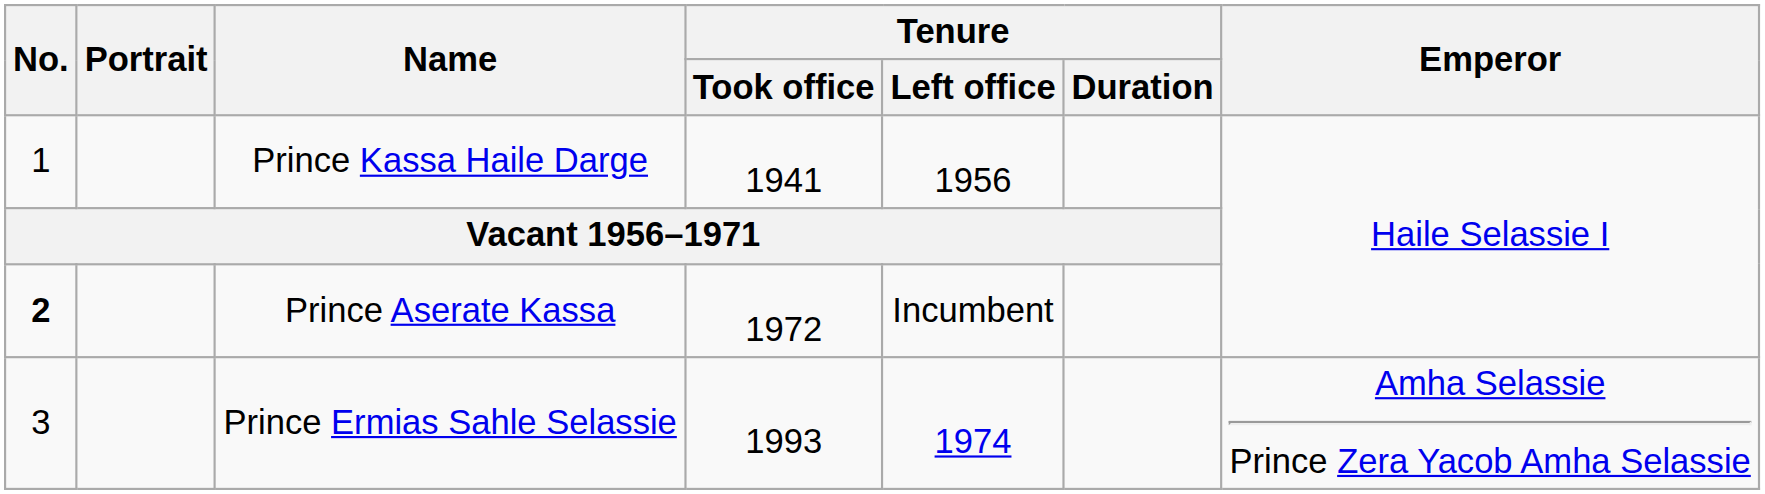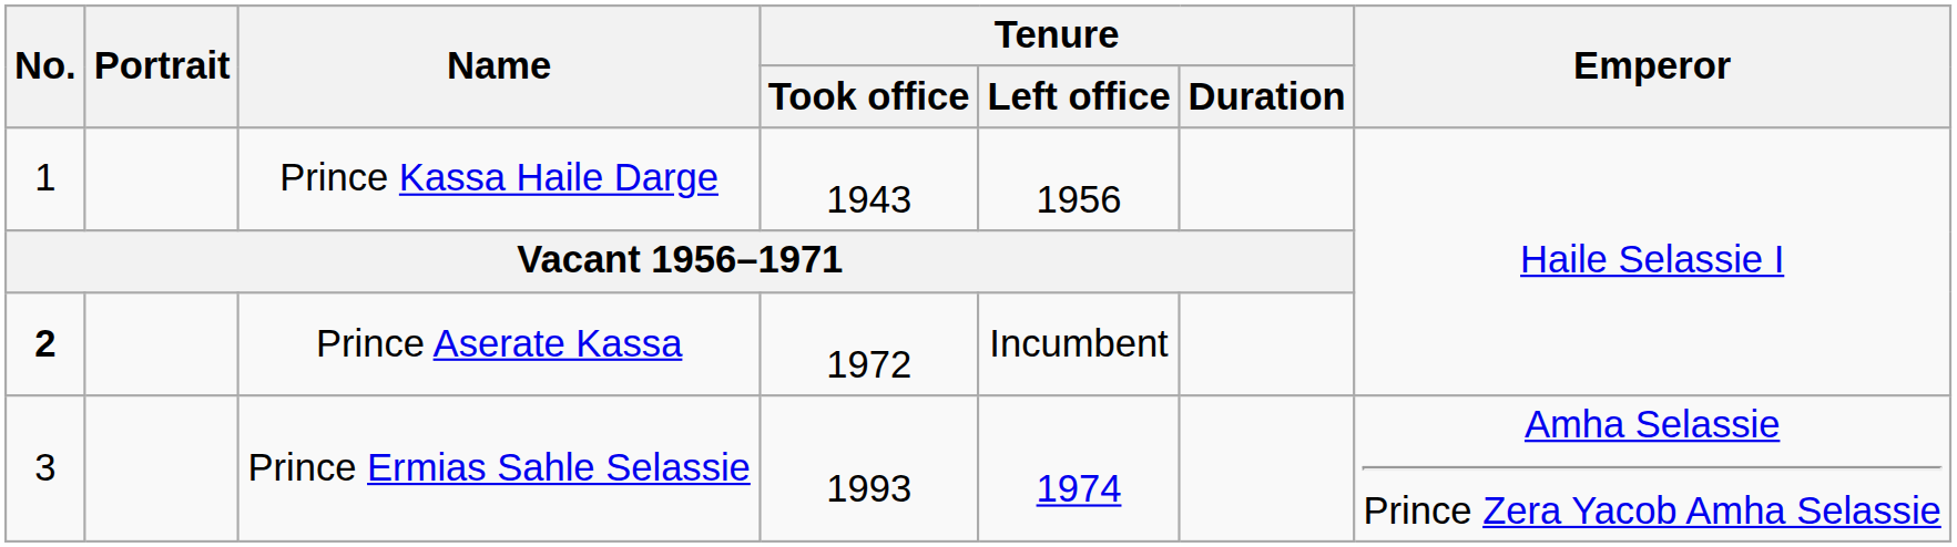Prince Kassa Haile Darge | Tenure / Took office: 1941 -> 1943
